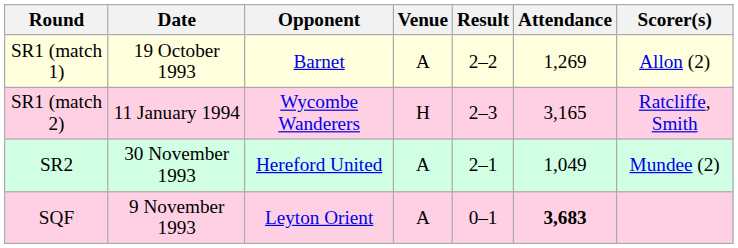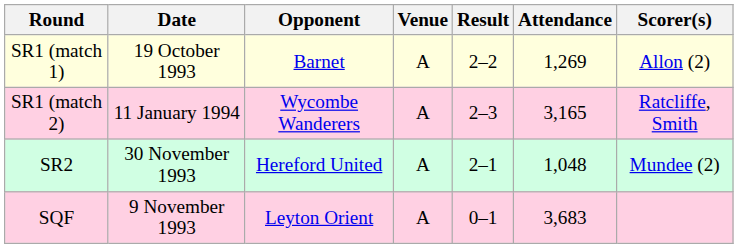SR1 (match 2) | Venue: H -> A
SR2 | Attendance: 1,049 -> 1,048
SQF | Attendance: bold -> normal
